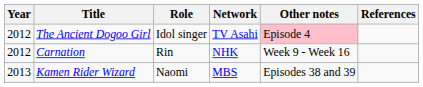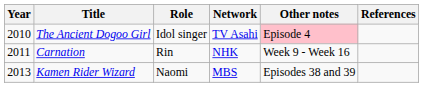The Ancient Dogoo Girl | Year: 2012 -> 2010
Carnation | Year: 2012 -> 2011
